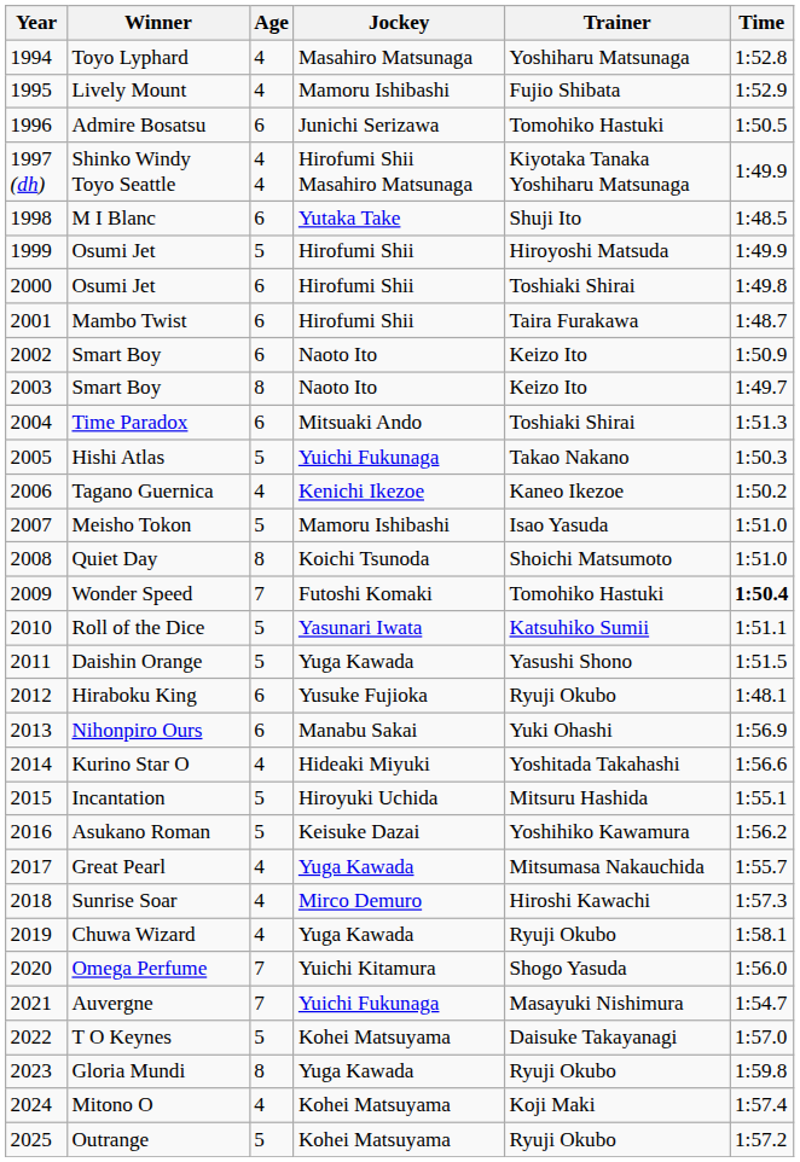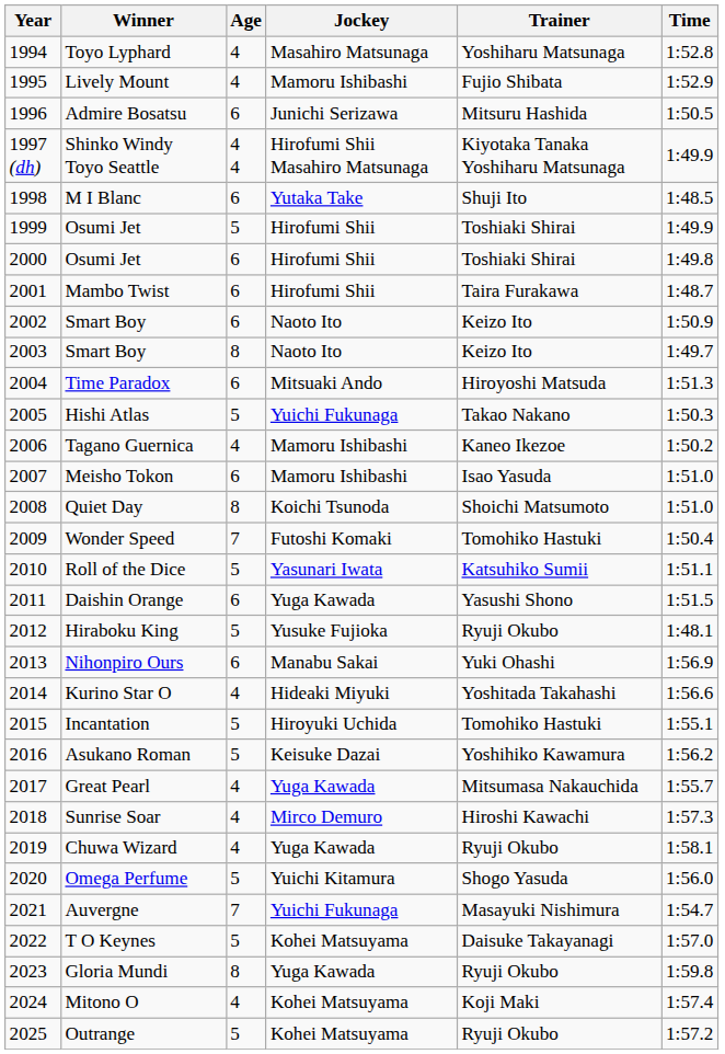Admire Bosatsu | Trainer: Tomohiko Hastuki -> Mitsuru Hashida
1999 / Osumi Jet | Trainer: Hiroyoshi Matsuda -> Toshiaki Shirai
Time Paradox | Trainer: Toshiaki Shirai -> Hiroyoshi Matsuda
Tagano Guernica | Jockey: Kenichi Ikezoe -> Mamoru Ishibashi
Meisho Tokon | Age: 5 -> 6
Wonder Speed | Time: bold -> normal
Daishin Orange | Age: 5 -> 6
Hiraboku King | Age: 6 -> 5
Incantation | Trainer: Mitsuru Hashida -> Tomohiko Hastuki
Omega Perfume | Age: 7 -> 5
